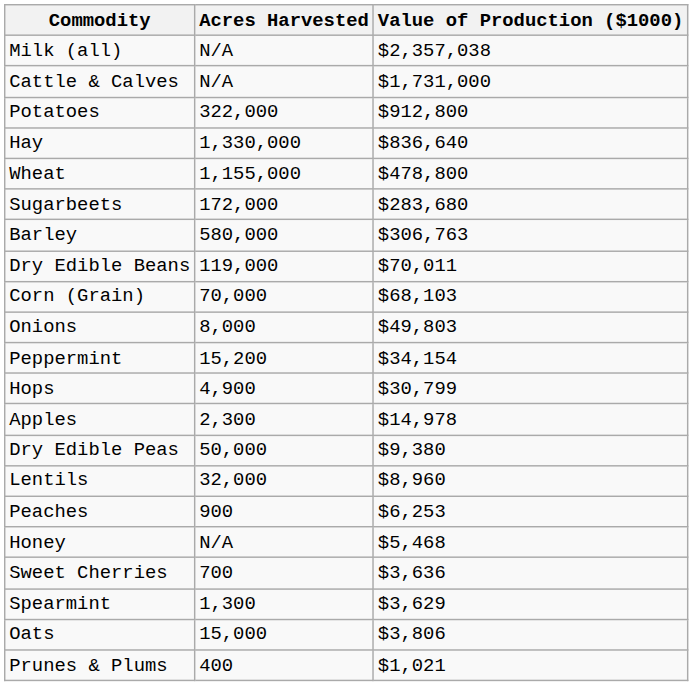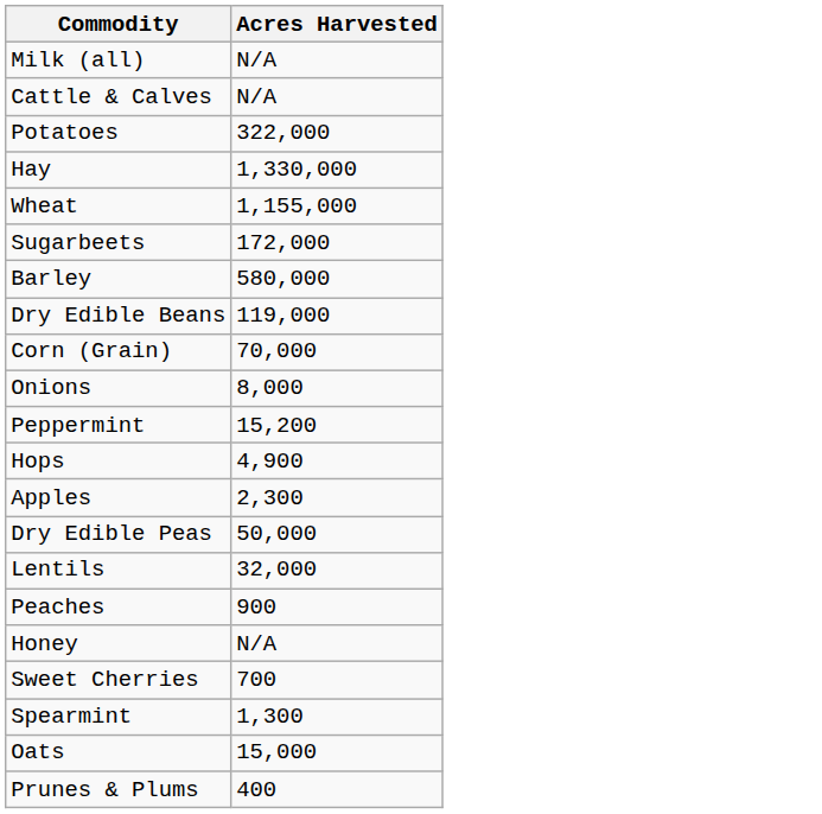- column: Value of Production ($1000) | $2,357,038 | $1,731,000 | $912,800 | $836,640 | $478,800 | $283,680 | $306,763 | $70,011 | $68,103 | $49,803 | $34,154 | $30,799 | $14,978 | $9,380 | $8,960 | $6,253 | $5,468 | $3,636 | $3,629 | $3,806 | $1,021
